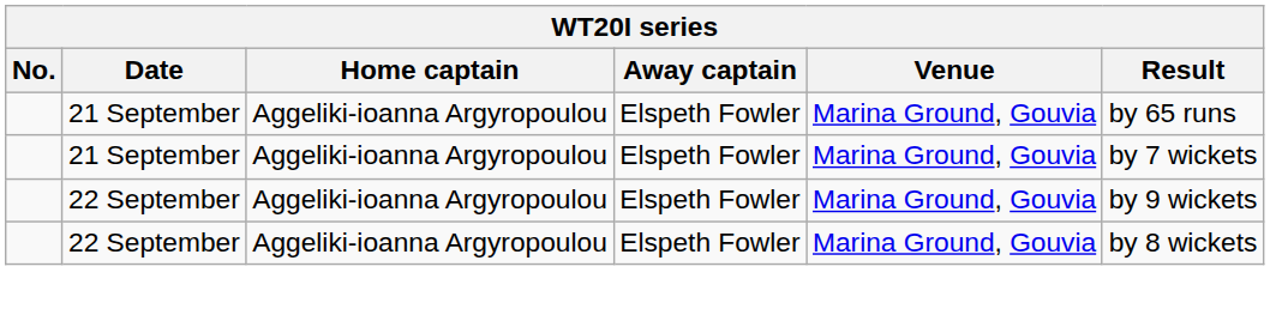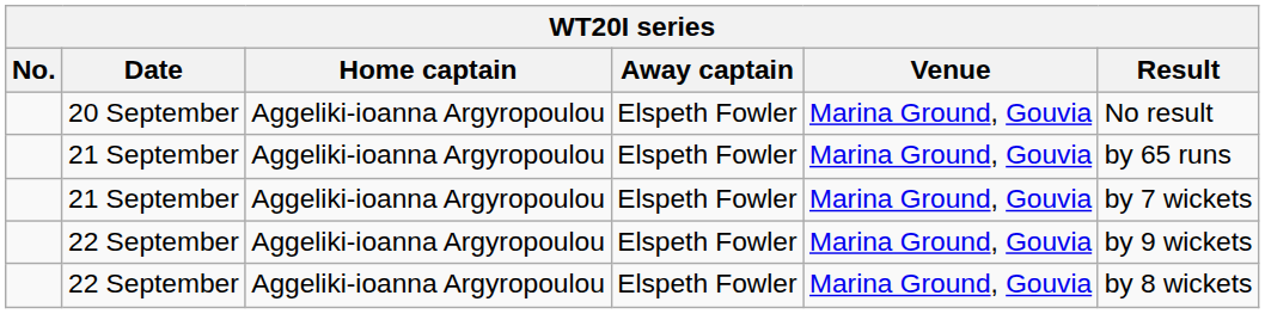+ row: 20 September | Aggeliki-ioanna Argyropoulou | Elspeth Fowler | Marina Ground, Gouvia | No result
